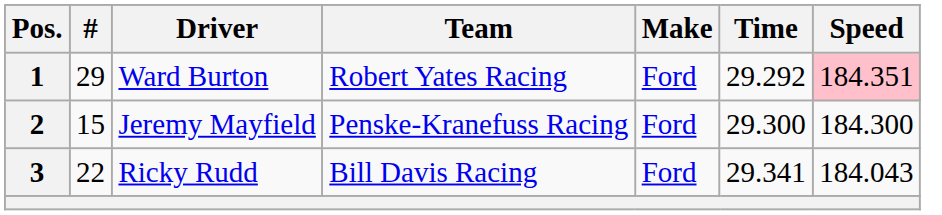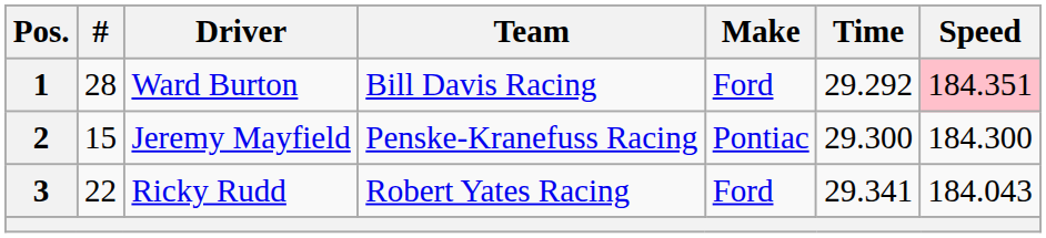1 | #: 29 -> 28
1 | Team: Robert Yates Racing -> Bill Davis Racing
2 | Make: Ford -> Pontiac
3 | Team: Bill Davis Racing -> Robert Yates Racing
